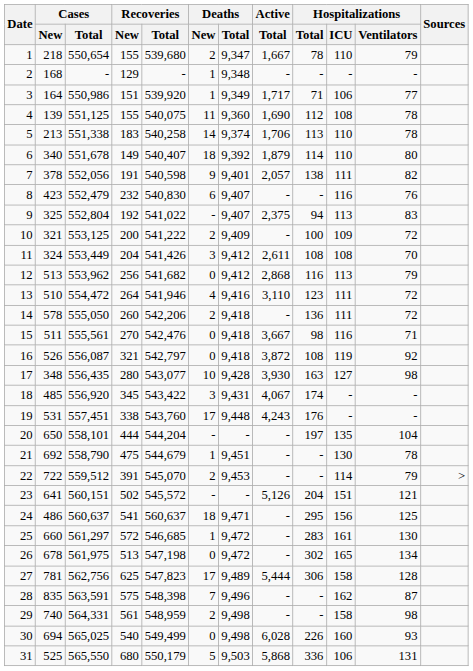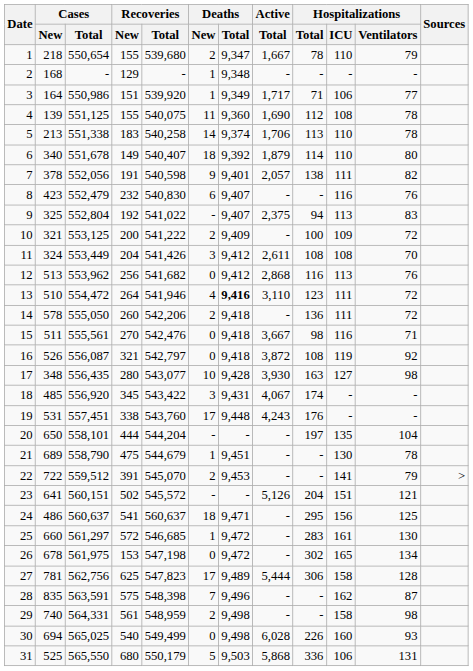12 | Hospitalizations / Ventilators: 79 -> 76
13 | Deaths / Total: normal -> bold
21 | Cases / New: 692 -> 689
22 | Hospitalizations / ICU: 114 -> 141
26 | Recoveries / New: 513 -> 153
